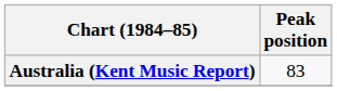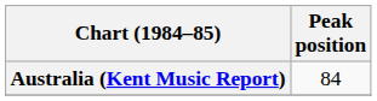Australia (Kent Music Report) | Peak position: 83 -> 84
